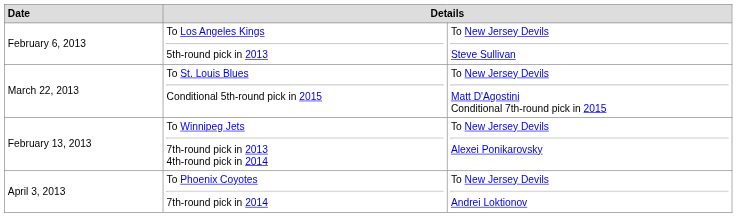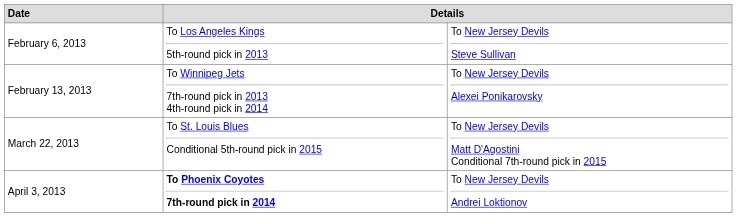rows swapped: February 13, 2013 <-> March 22, 2013
April 3, 2013 | column 2: normal -> bold
